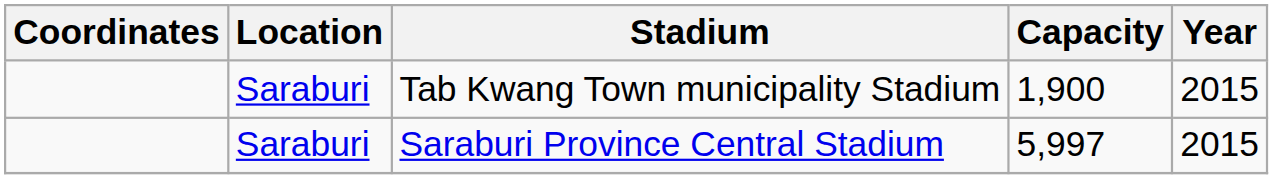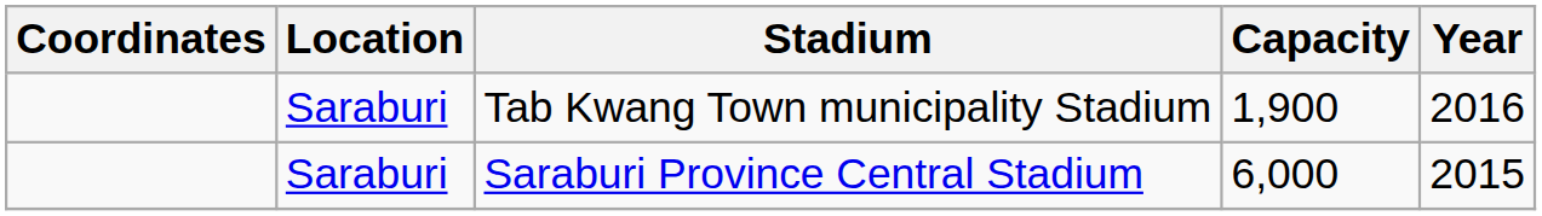Tab Kwang Town municipality Stadium | Year: 2015 -> 2016
Saraburi Province Central Stadium | Capacity: 5,997 -> 6,000
